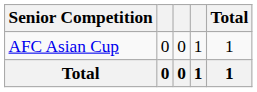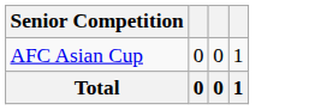- column: Total | 1 | 1
